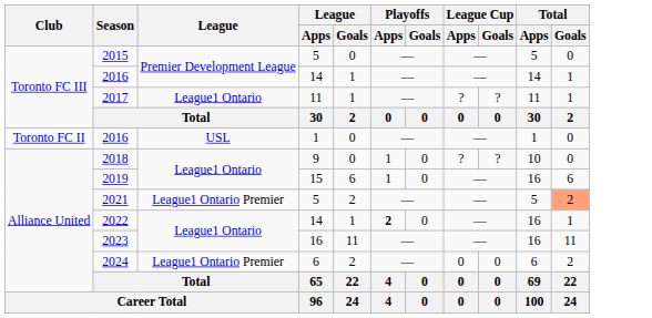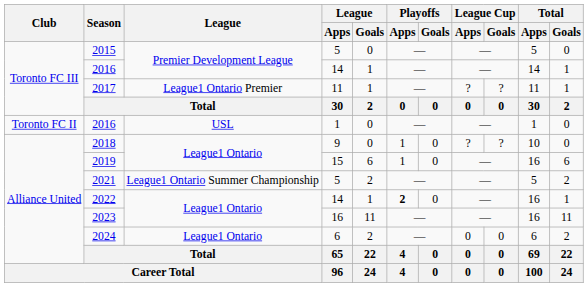2017 | League: League1 Ontario -> League1 Ontario Premier
2021 | League: League1 Ontario Premier -> League1 Ontario Summer Championship
2021 | Total / Goals: lightsalmon background -> no background
2024 | League: League1 Ontario Premier -> League1 Ontario
